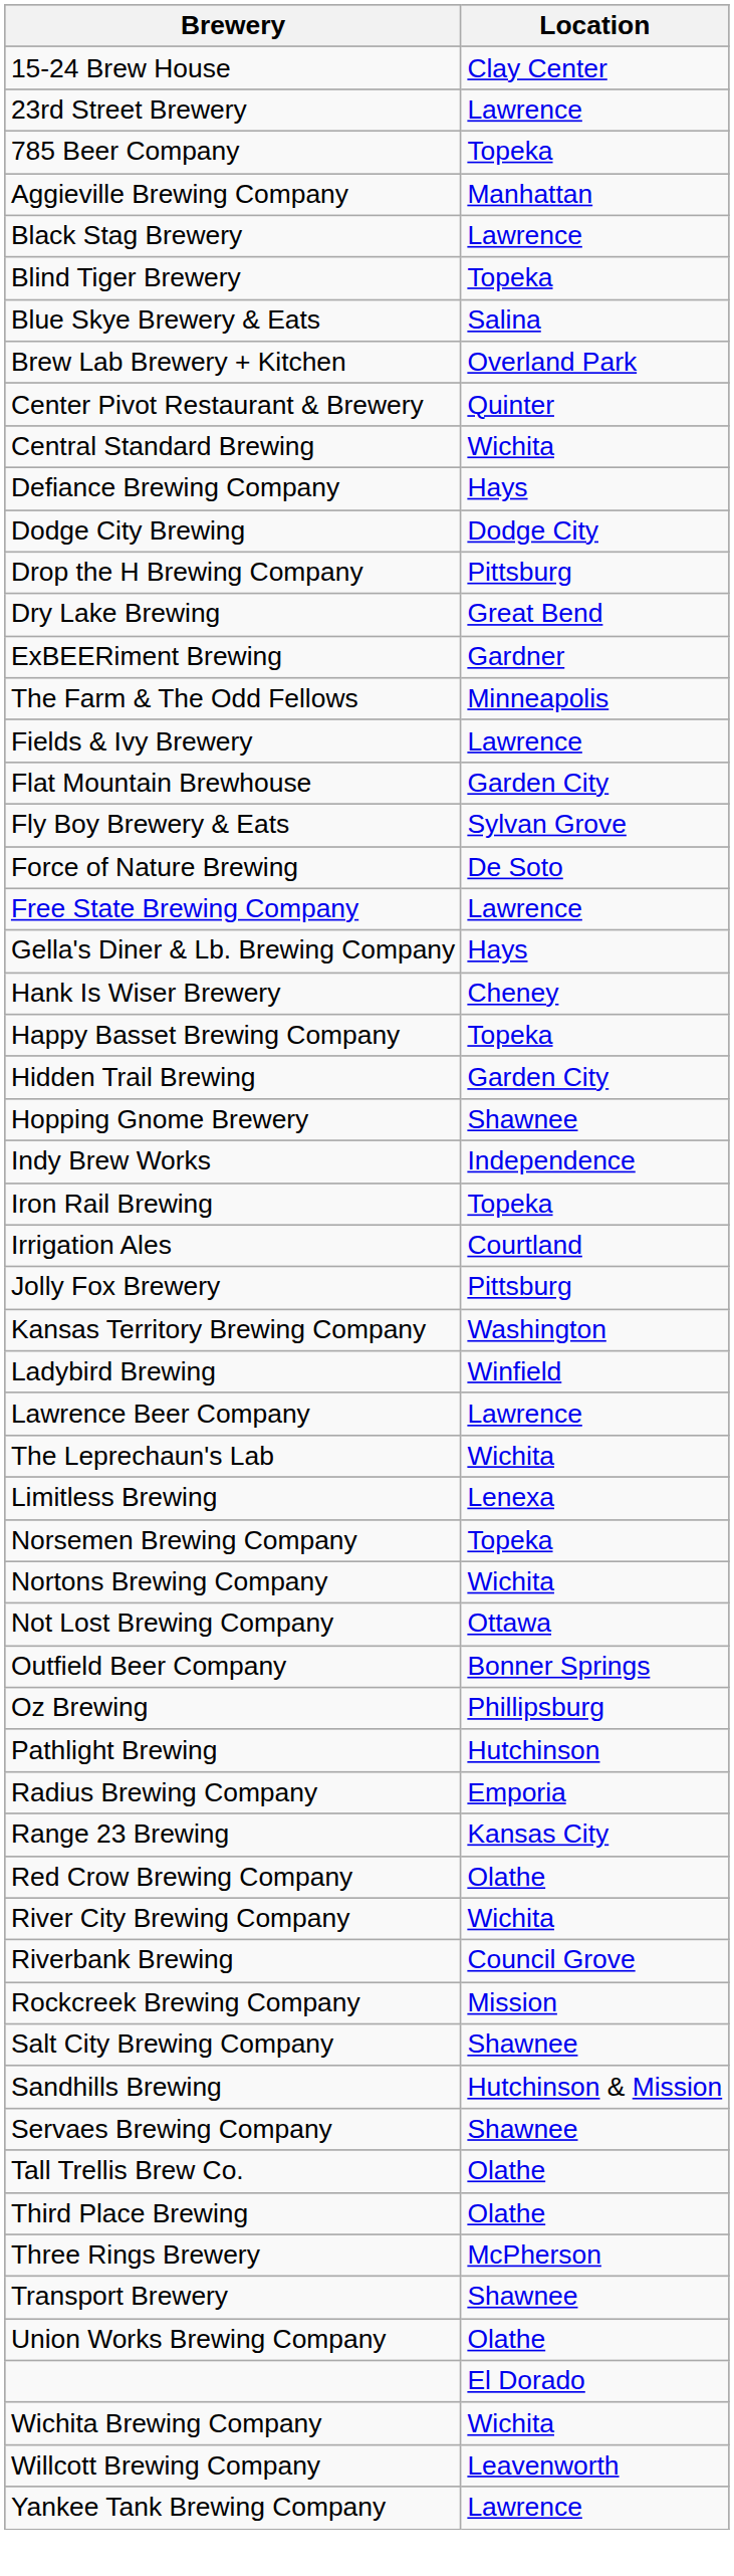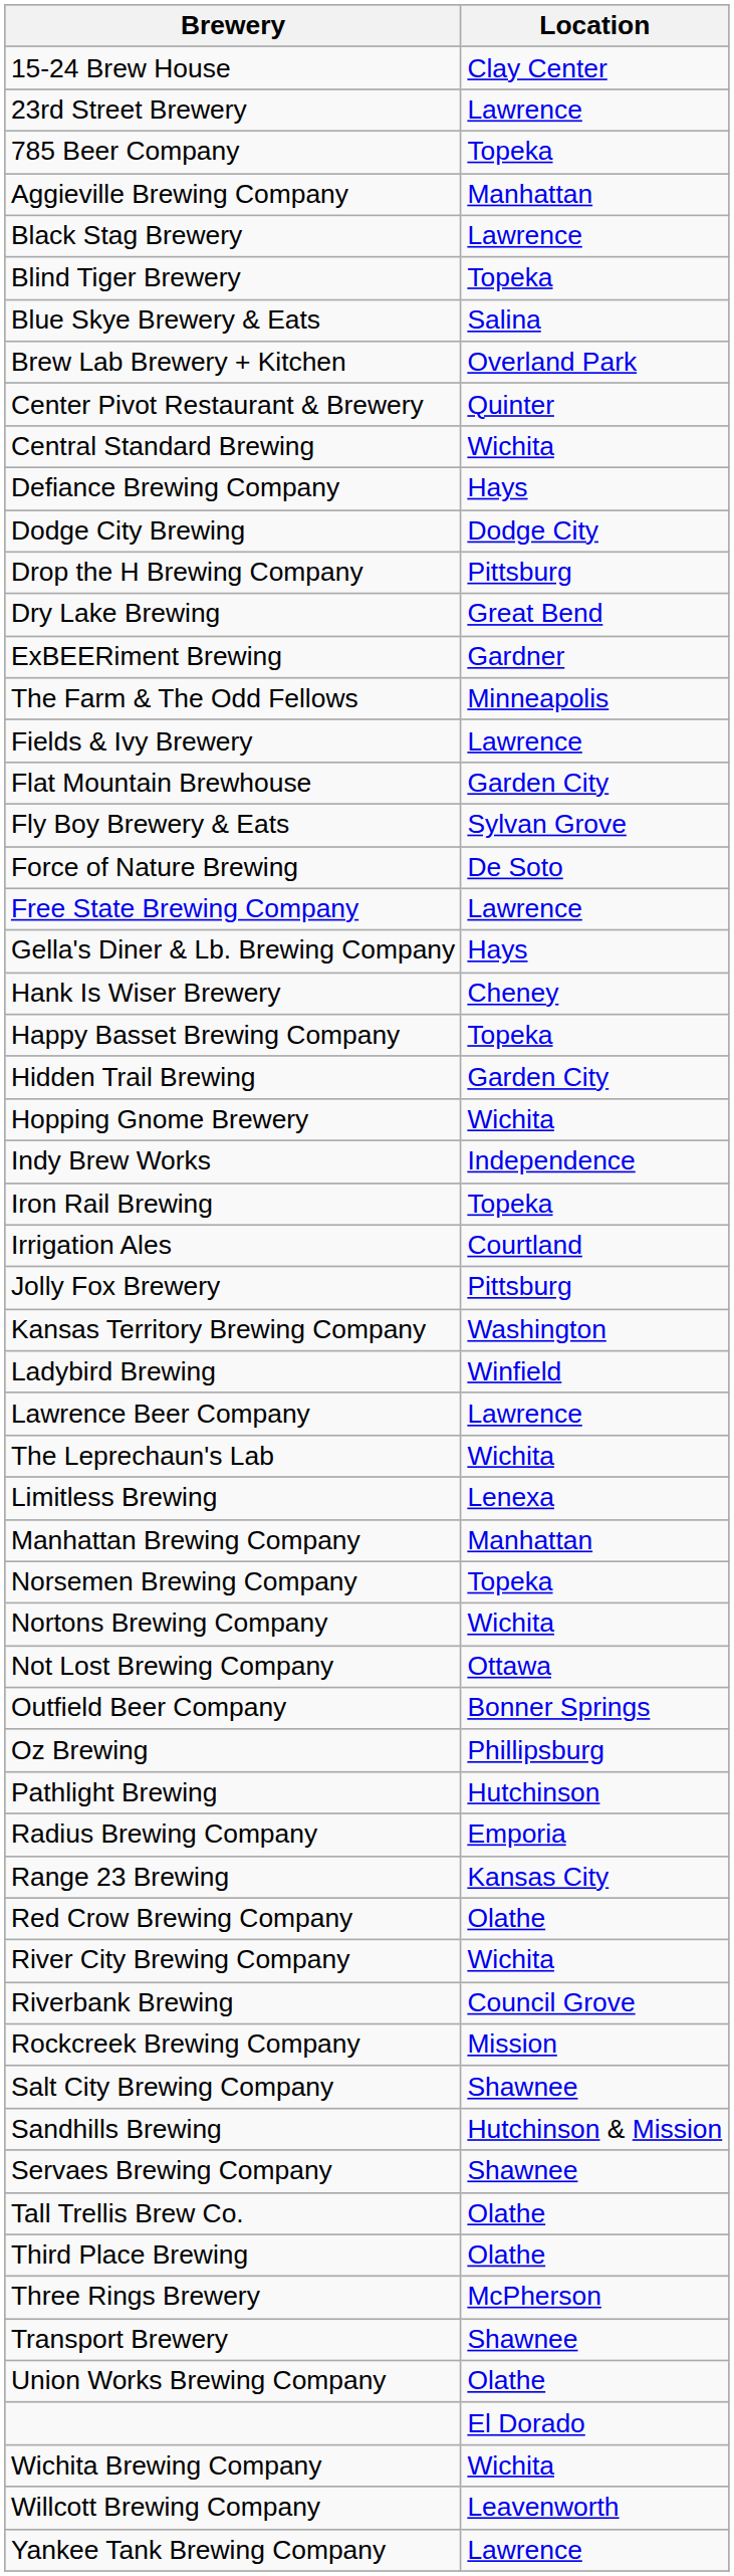Hopping Gnome Brewery | Location: Shawnee -> Wichita
+ row: Manhattan Brewing Company | Manhattan
